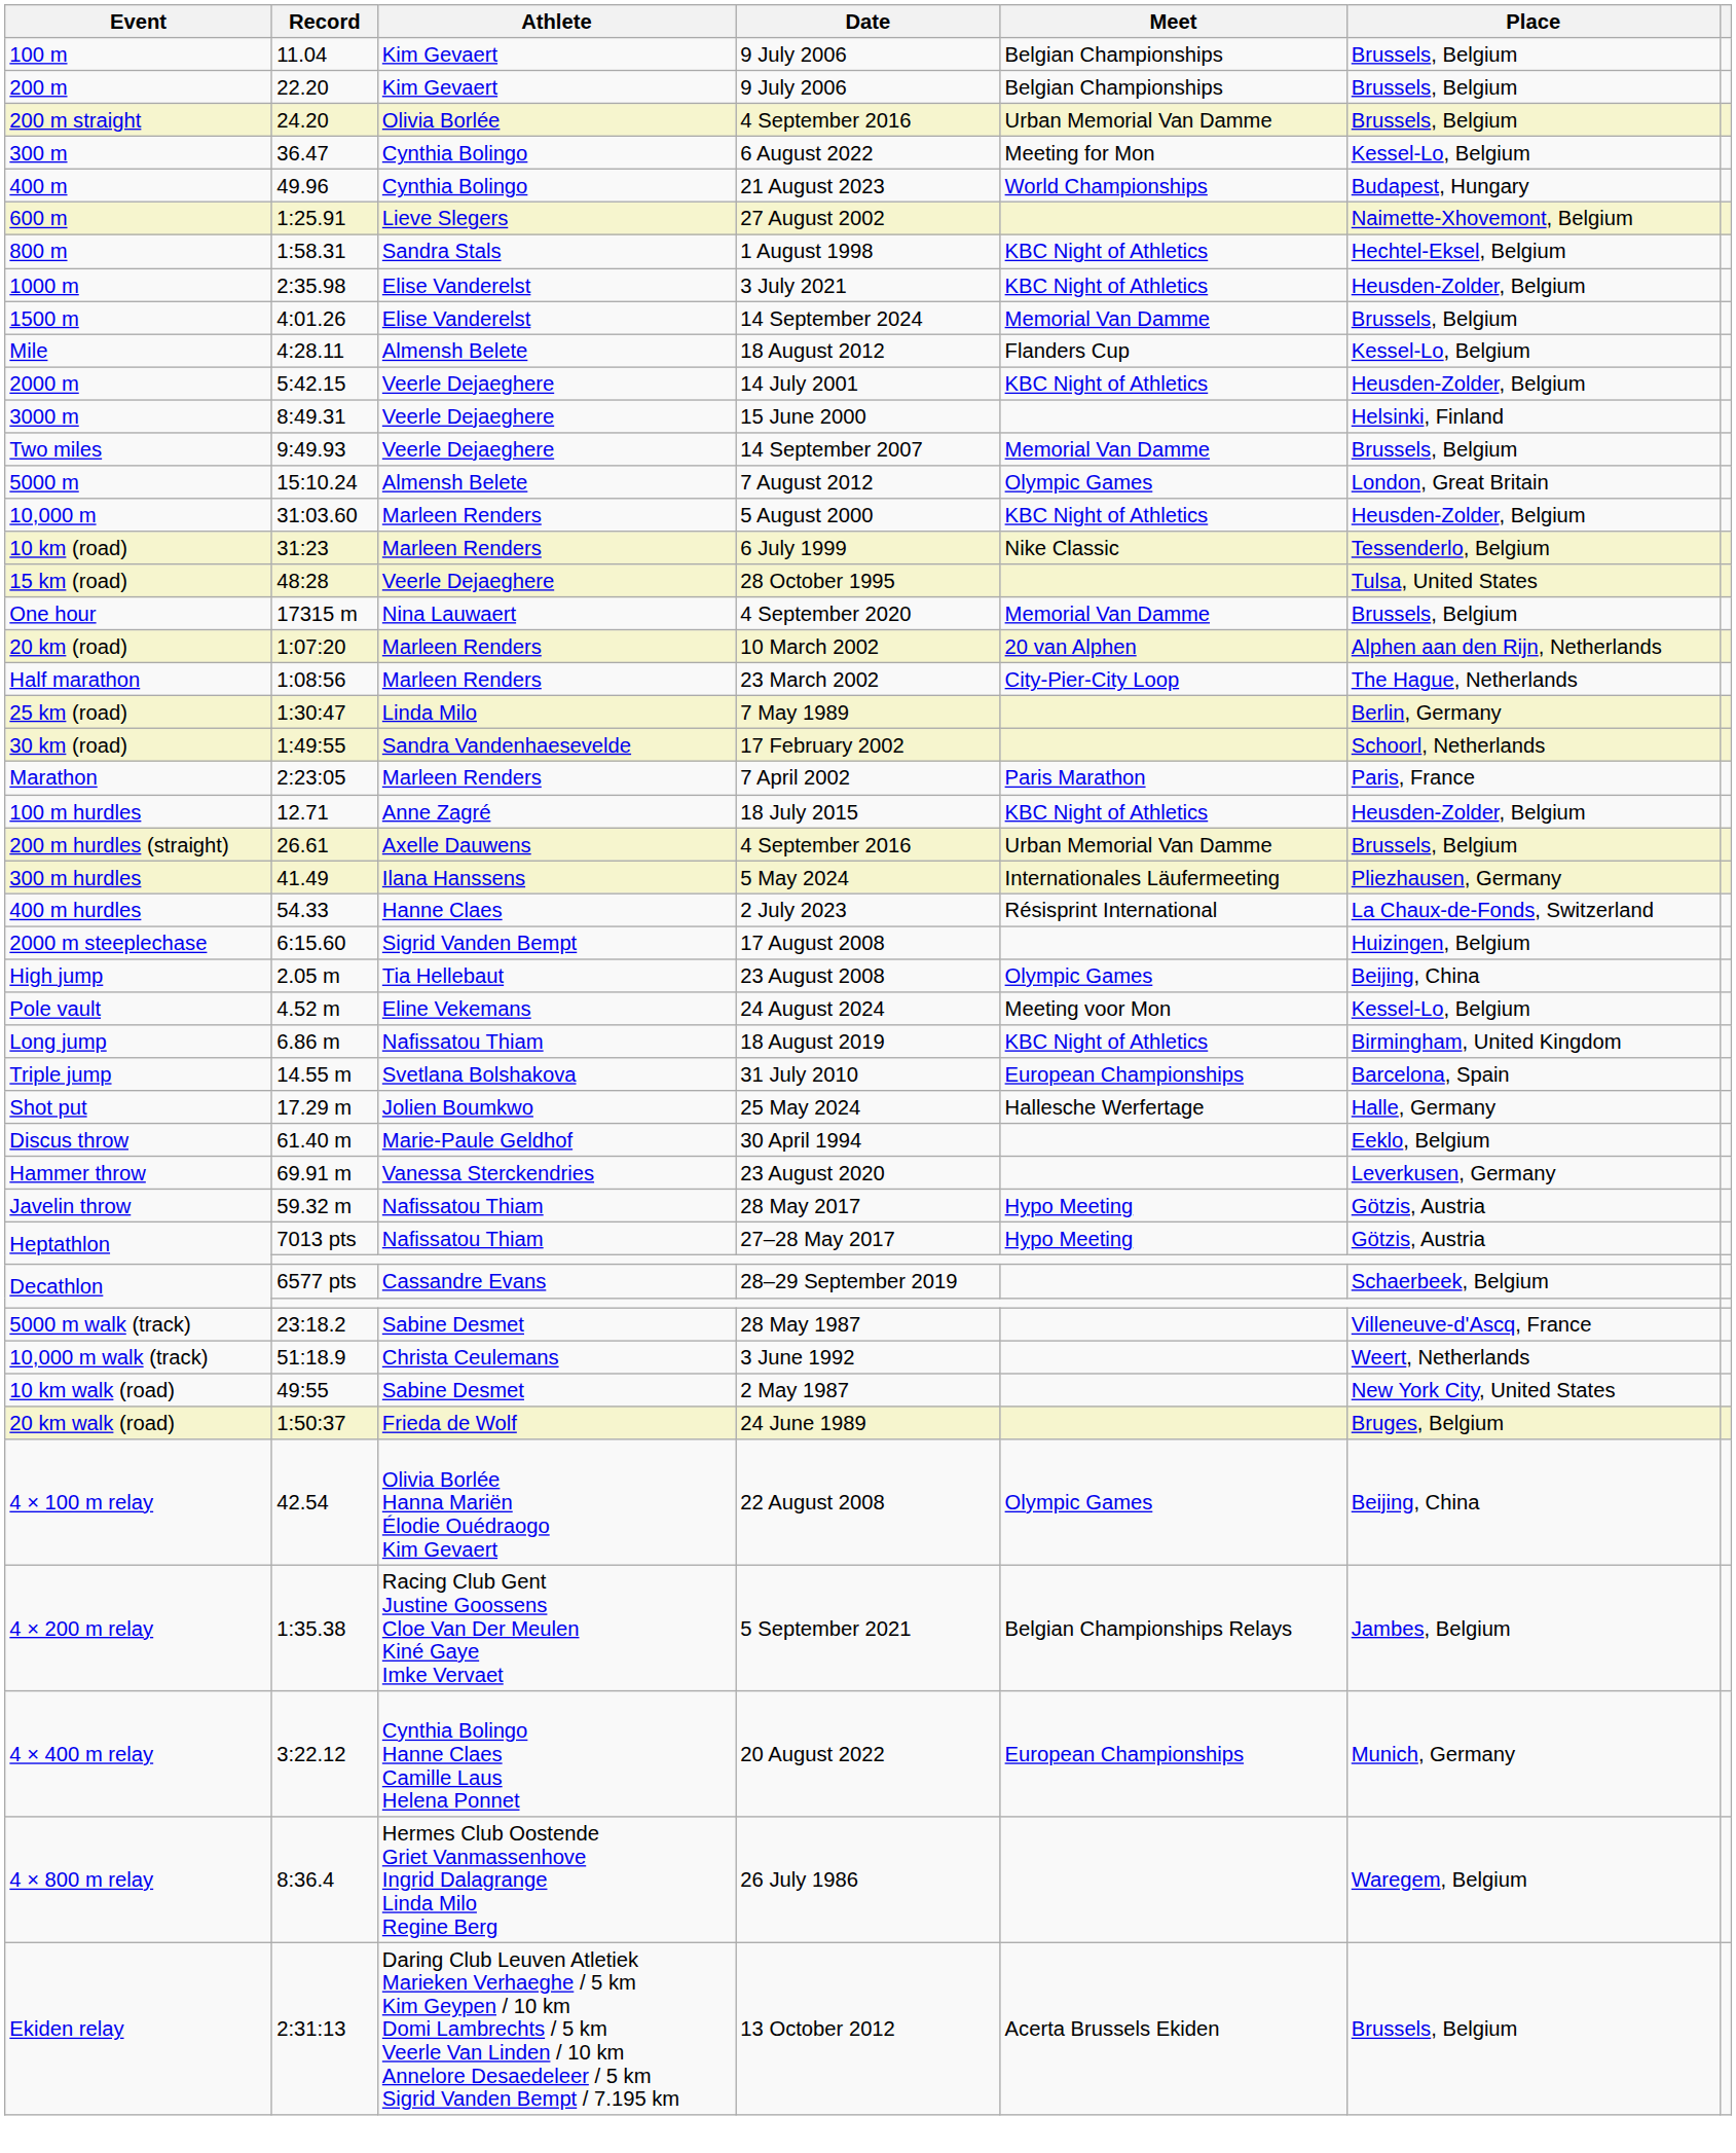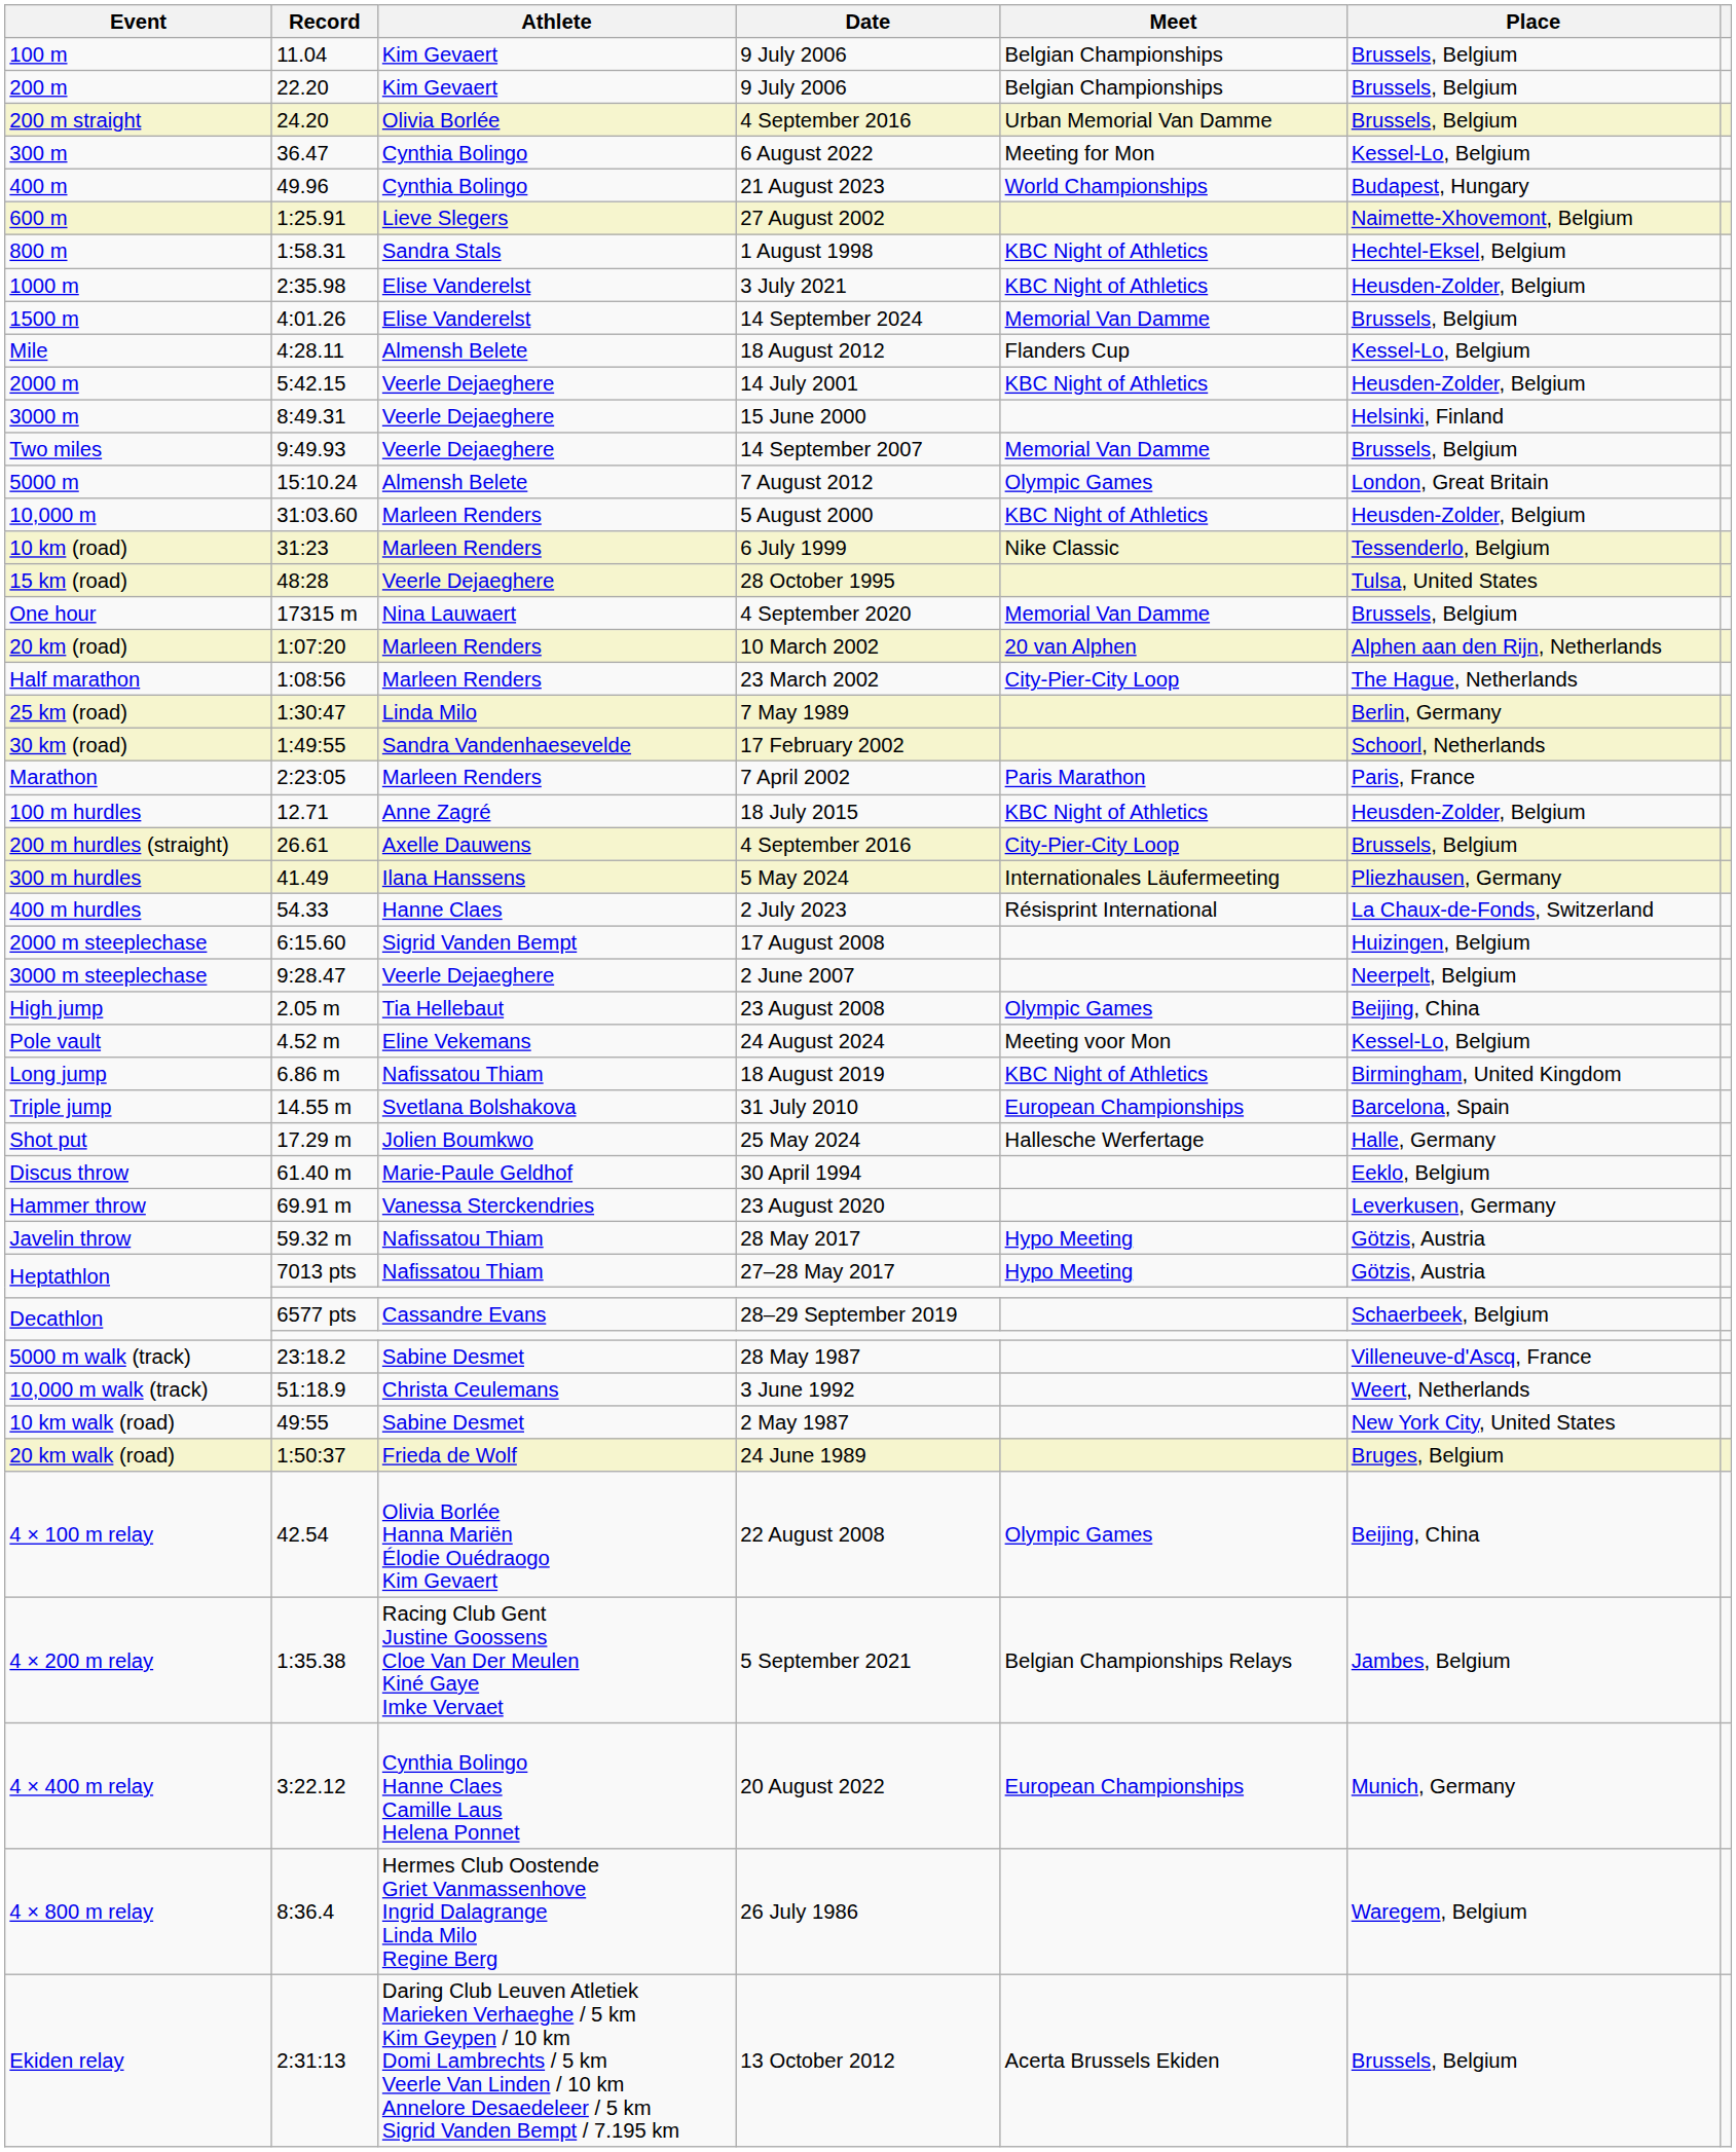200 m hurdles (straight) | Meet: Urban Memorial Van Damme -> City-Pier-City Loop
+ row: 3000 m steeplechase | 9:28.47 | Veerle Dejaeghere | 2 June 2007 | Neerpelt, Belgium
